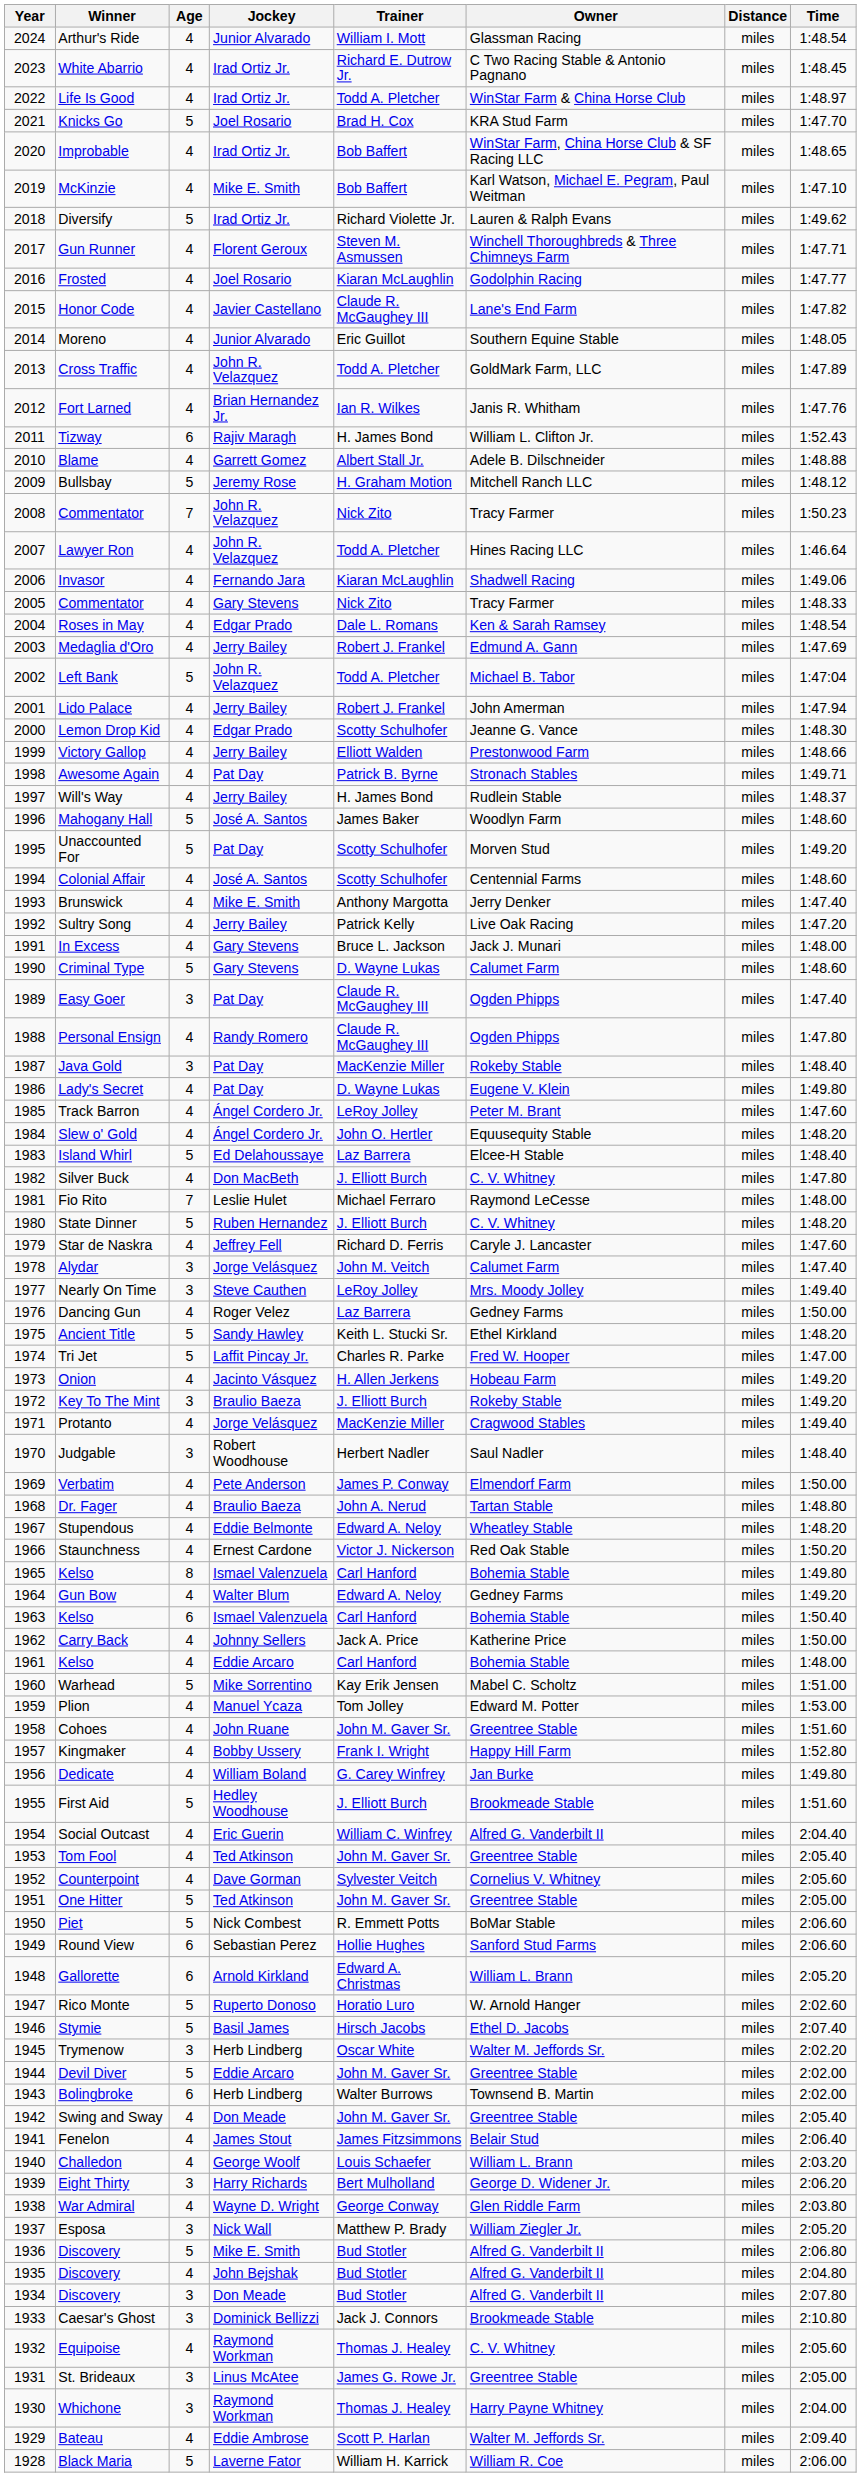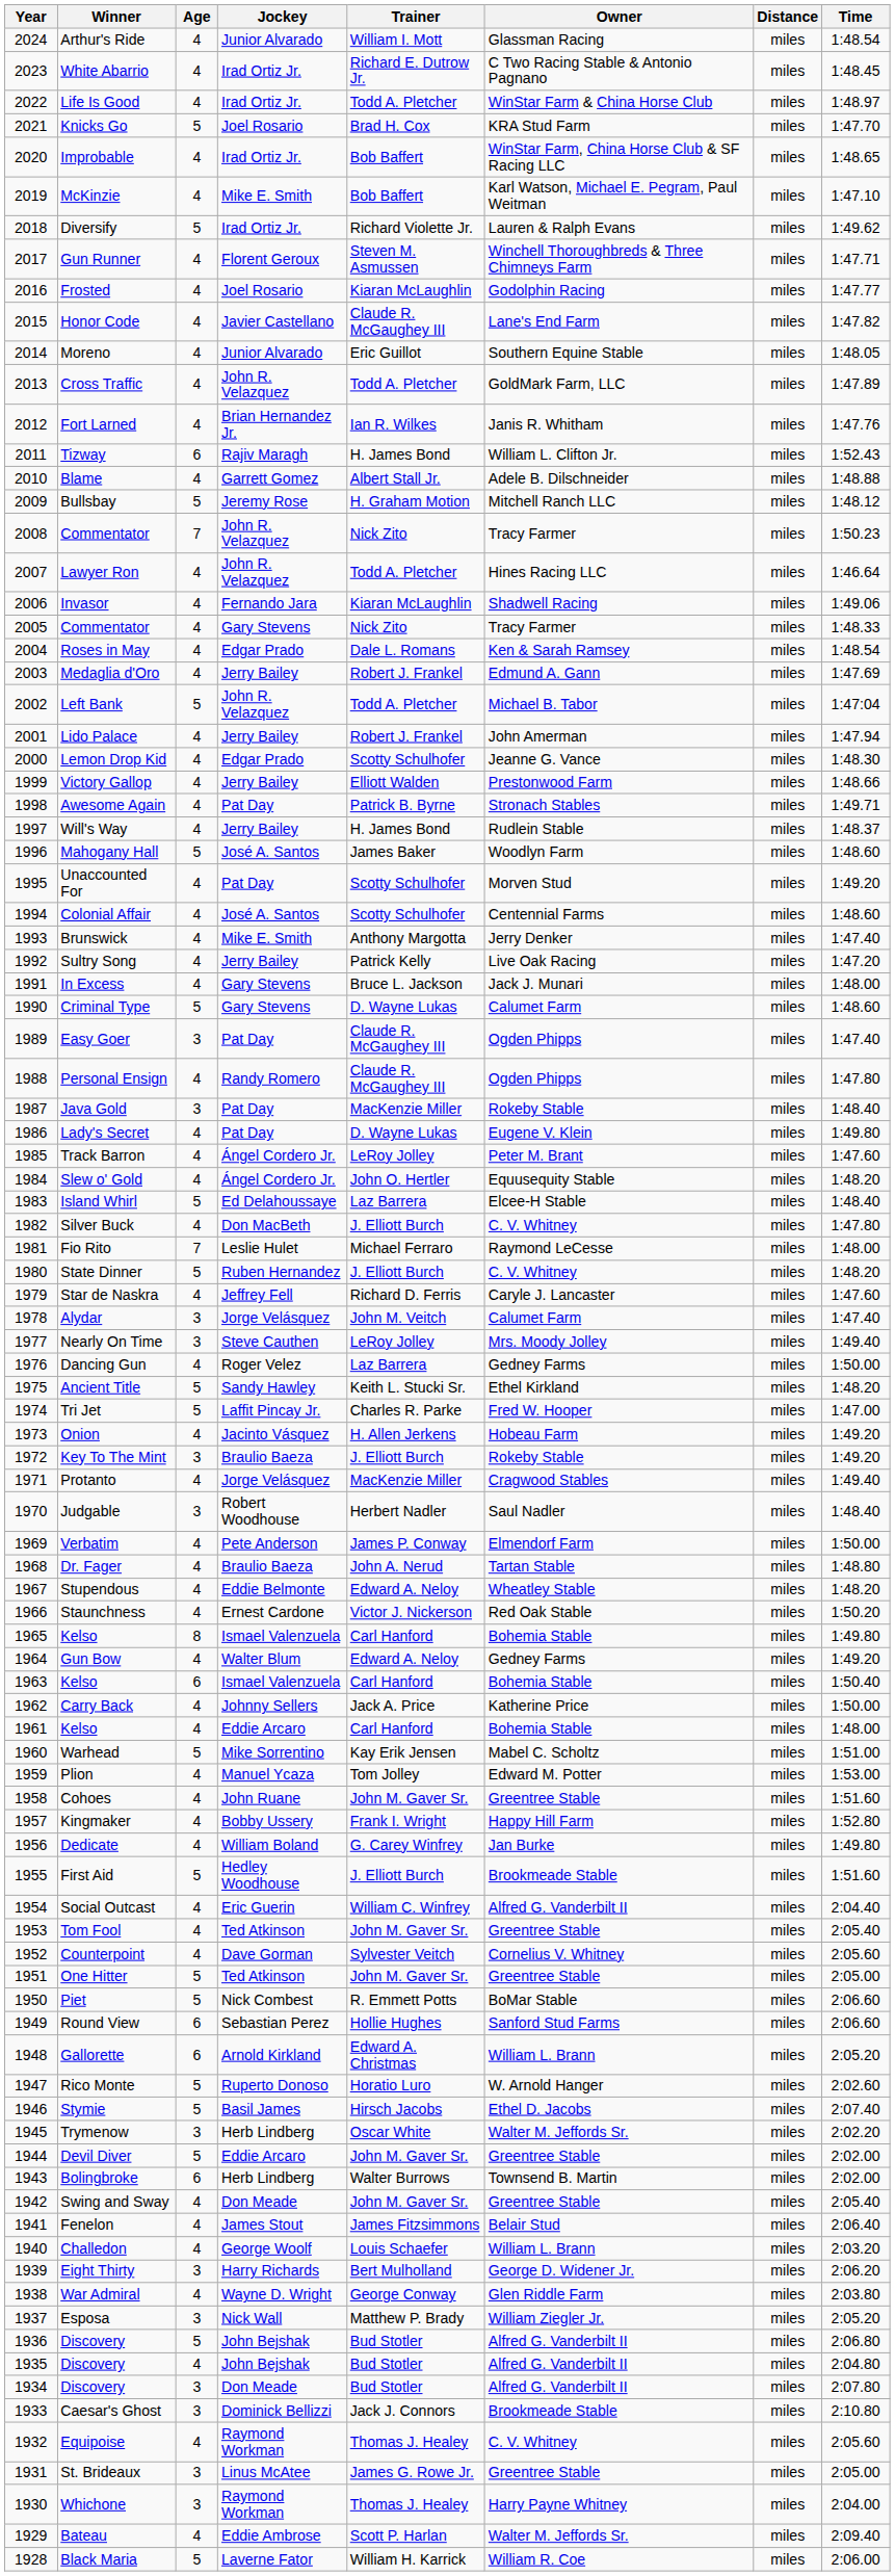Unaccounted For | Age: 5 -> 4
1936 / Discovery | Jockey: Mike E. Smith -> John Bejshak
